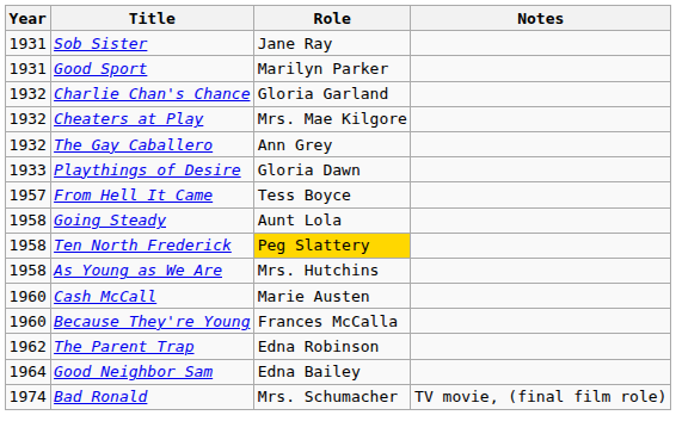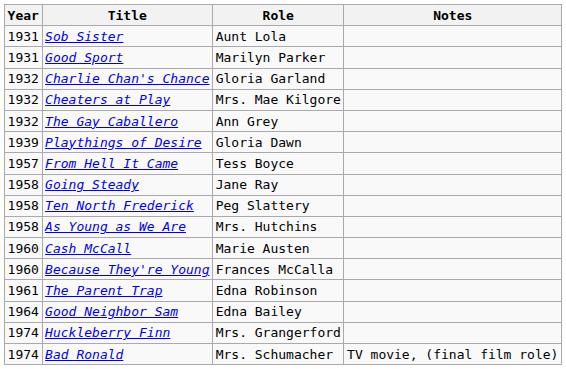Sob Sister | Role: Jane Ray -> Aunt Lola
Playthings of Desire | Year: 1933 -> 1939
Going Steady | Role: Aunt Lola -> Jane Ray
Ten North Frederick | Role: gold background -> no background
The Parent Trap | Year: 1962 -> 1961
+ row: 1974 | Huckleberry Finn | Mrs. Grangerford
